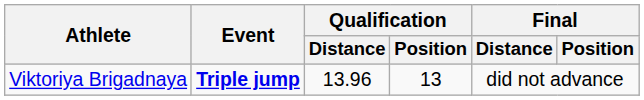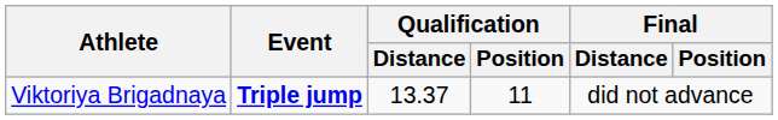Viktoriya Brigadnaya | Qualification / Distance: 13.96 -> 13.37
Viktoriya Brigadnaya | Qualification / Position: 13 -> 11
